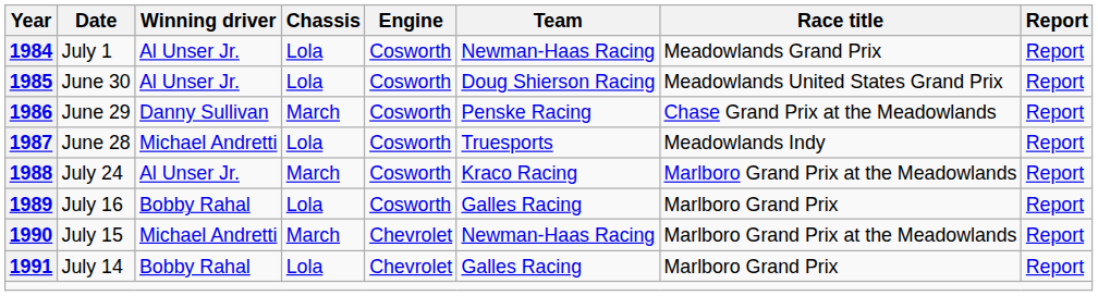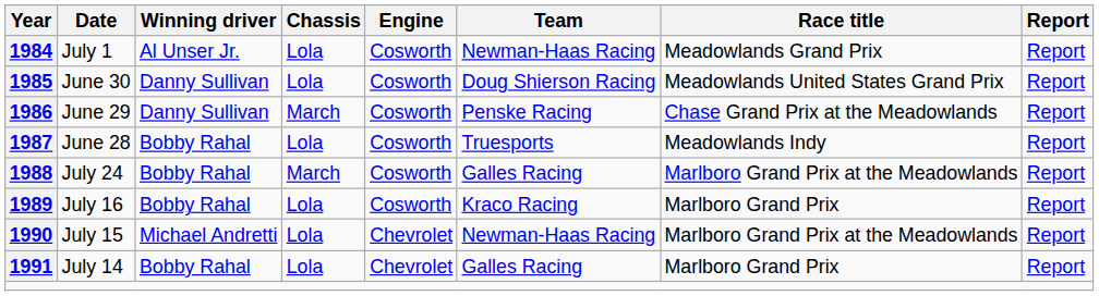June 30 | Winning driver: Al Unser Jr. -> Danny Sullivan
June 28 | Winning driver: Michael Andretti -> Bobby Rahal
July 24 | Winning driver: Al Unser Jr. -> Bobby Rahal
July 24 | Team: Kraco Racing -> Galles Racing
July 16 | Team: Galles Racing -> Kraco Racing
July 15 | Chassis: March -> Lola
